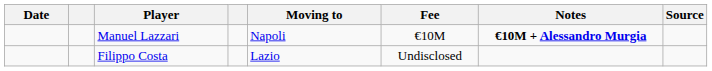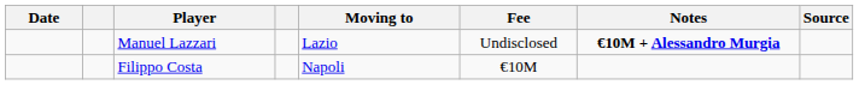Manuel Lazzari | Moving to: Napoli -> Lazio
Manuel Lazzari | Fee: €10M -> Undisclosed
Filippo Costa | Moving to: Lazio -> Napoli
Filippo Costa | Fee: Undisclosed -> €10M
